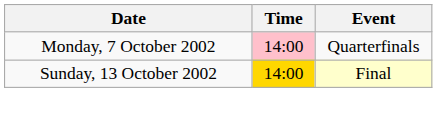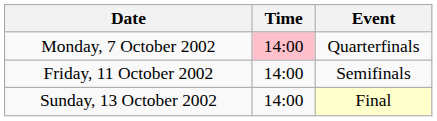+ row: Friday, 11 October 2002 | 14:00 | Semifinals
Sunday, 13 October 2002 | Time: gold background -> no background
